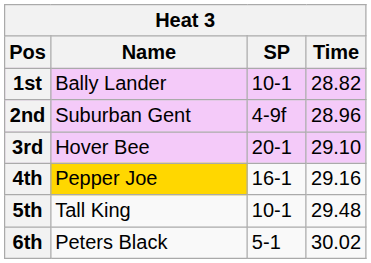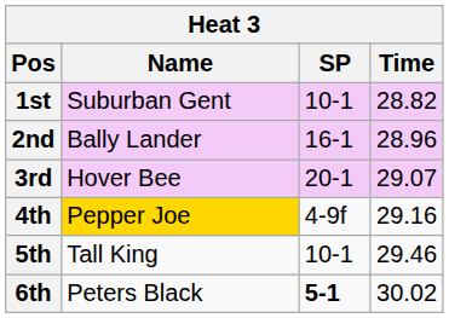1st | Name: Bally Lander -> Suburban Gent
2nd | Name: Suburban Gent -> Bally Lander
2nd | SP: 4-9f -> 16-1
3rd | Time: 29.10 -> 29.07
4th | SP: 16-1 -> 4-9f
5th | Time: 29.48 -> 29.46
6th | SP: normal -> bold
